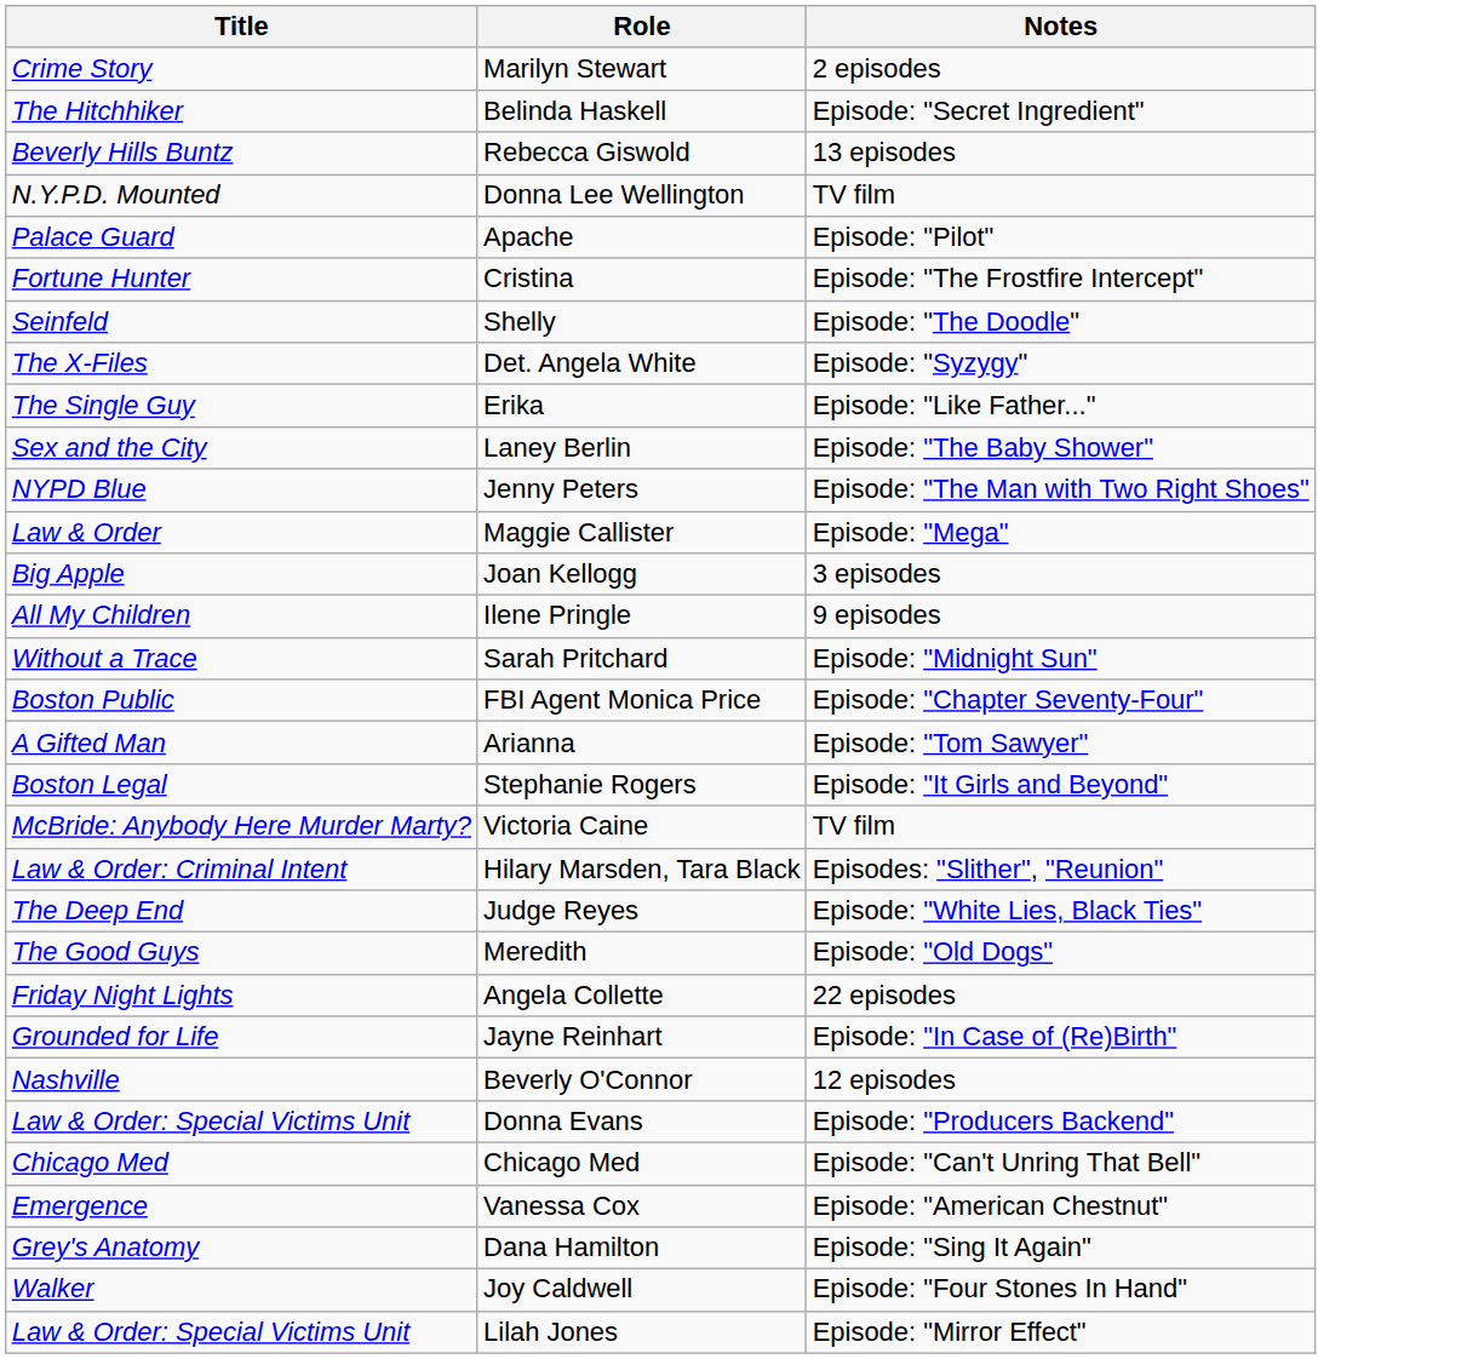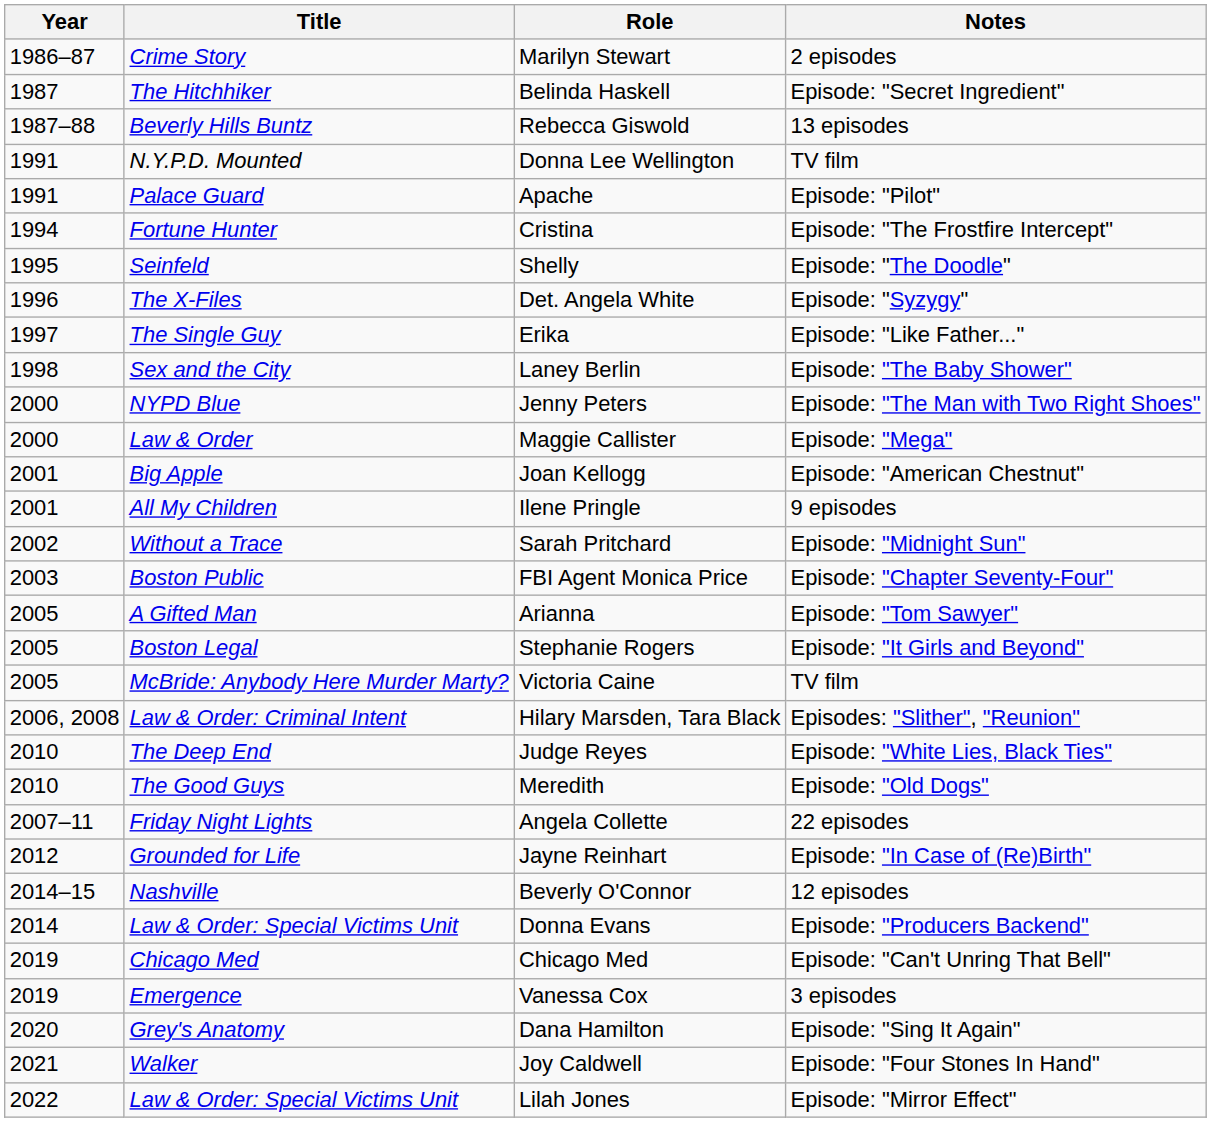+ column: Year | 1986–87 | 1987 | 1987–88 | 1991 | 1991 | 1994 | 1995 | 1996 | 1997 | 1998 | 2000 | 2000 | 2001 | 2001 | 2002 | 2003 | 2005 | 2005 | 2005 | 2006, 2008 | 2010 | 2010 | 2007–11 | 2012 | 2014–15 | 2014 | 2019 | 2019 | 2020 | 2021 | 2022
Joan Kellogg | Notes: 3 episodes -> Episode: "American Chestnut"
Vanessa Cox | Notes: Episode: "American Chestnut" -> 3 episodes
